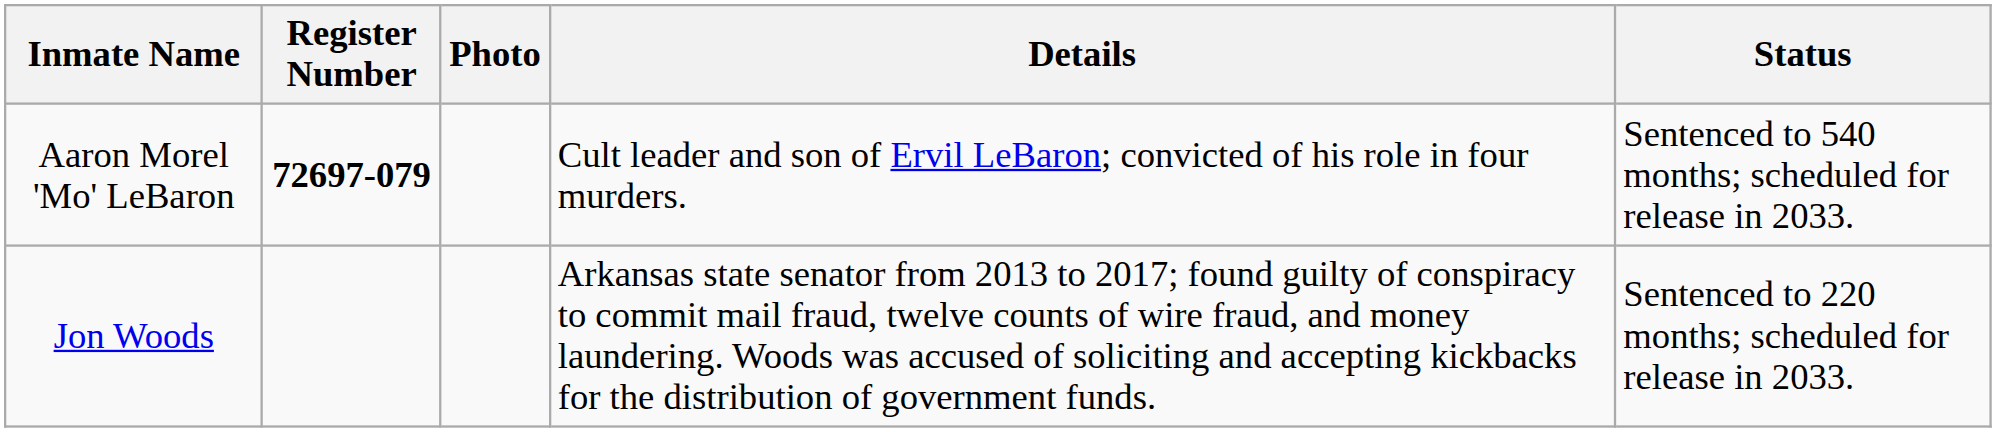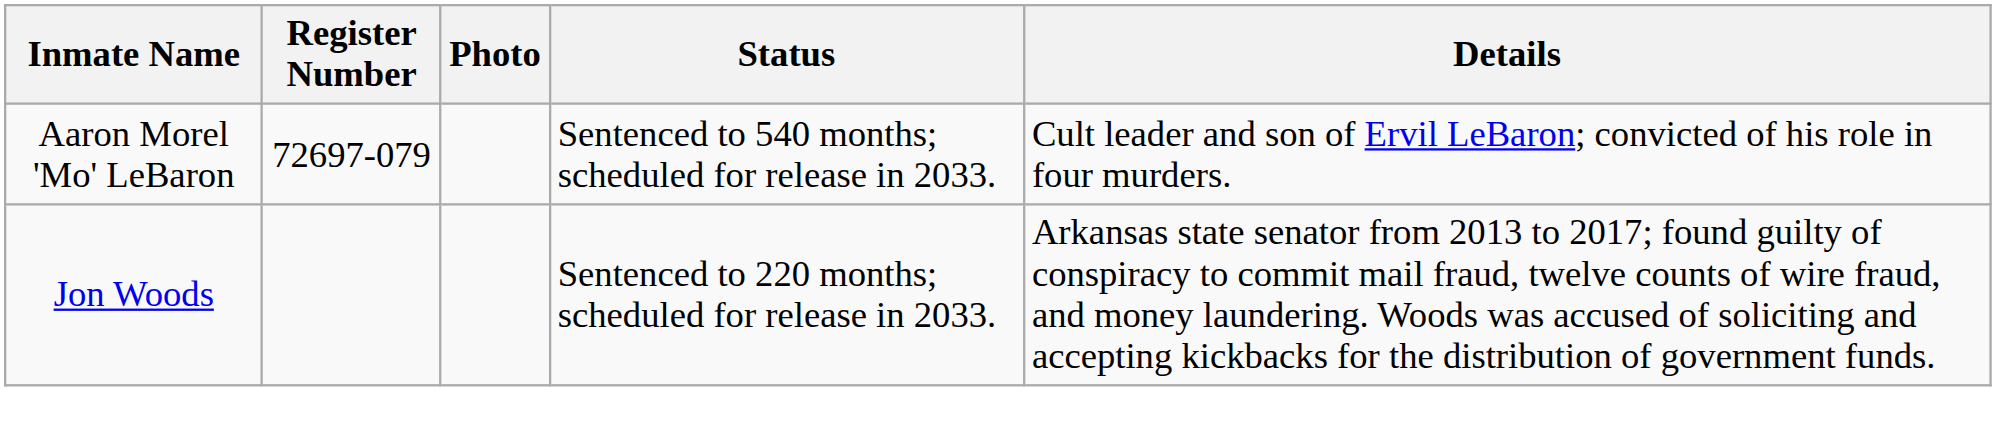columns swapped: Status <-> Details
Aaron Morel 'Mo' LeBaron | Register Number: bold -> normal
